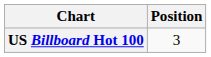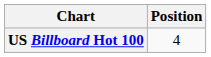US Billboard Hot 100 | Position: 3 -> 4
